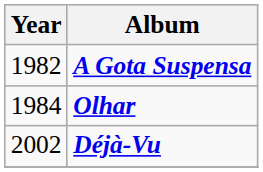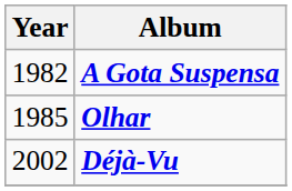Olhar | Year: 1984 -> 1985
